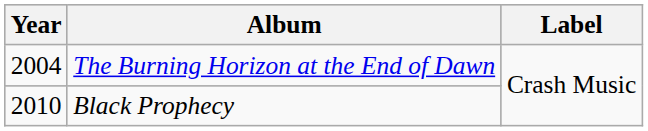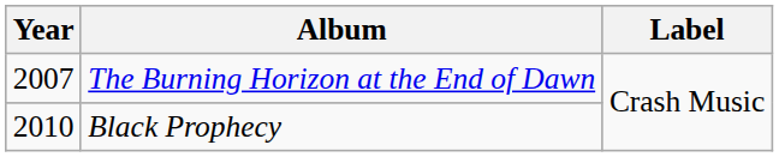The Burning Horizon at the End of Dawn | Year: 2004 -> 2007
